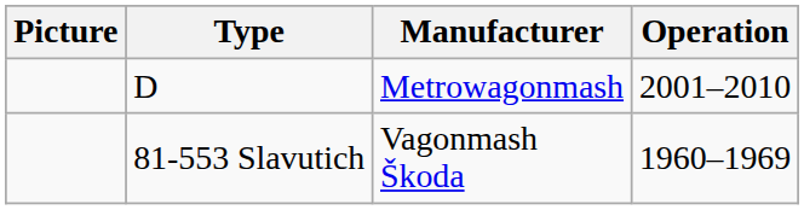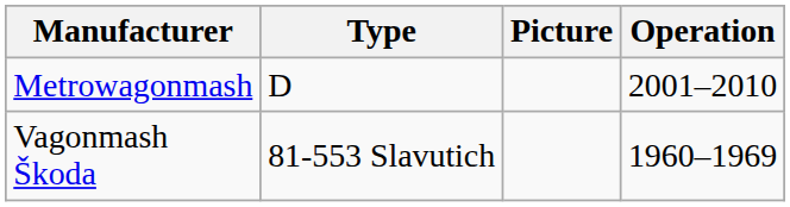columns swapped: Picture <-> Manufacturer
